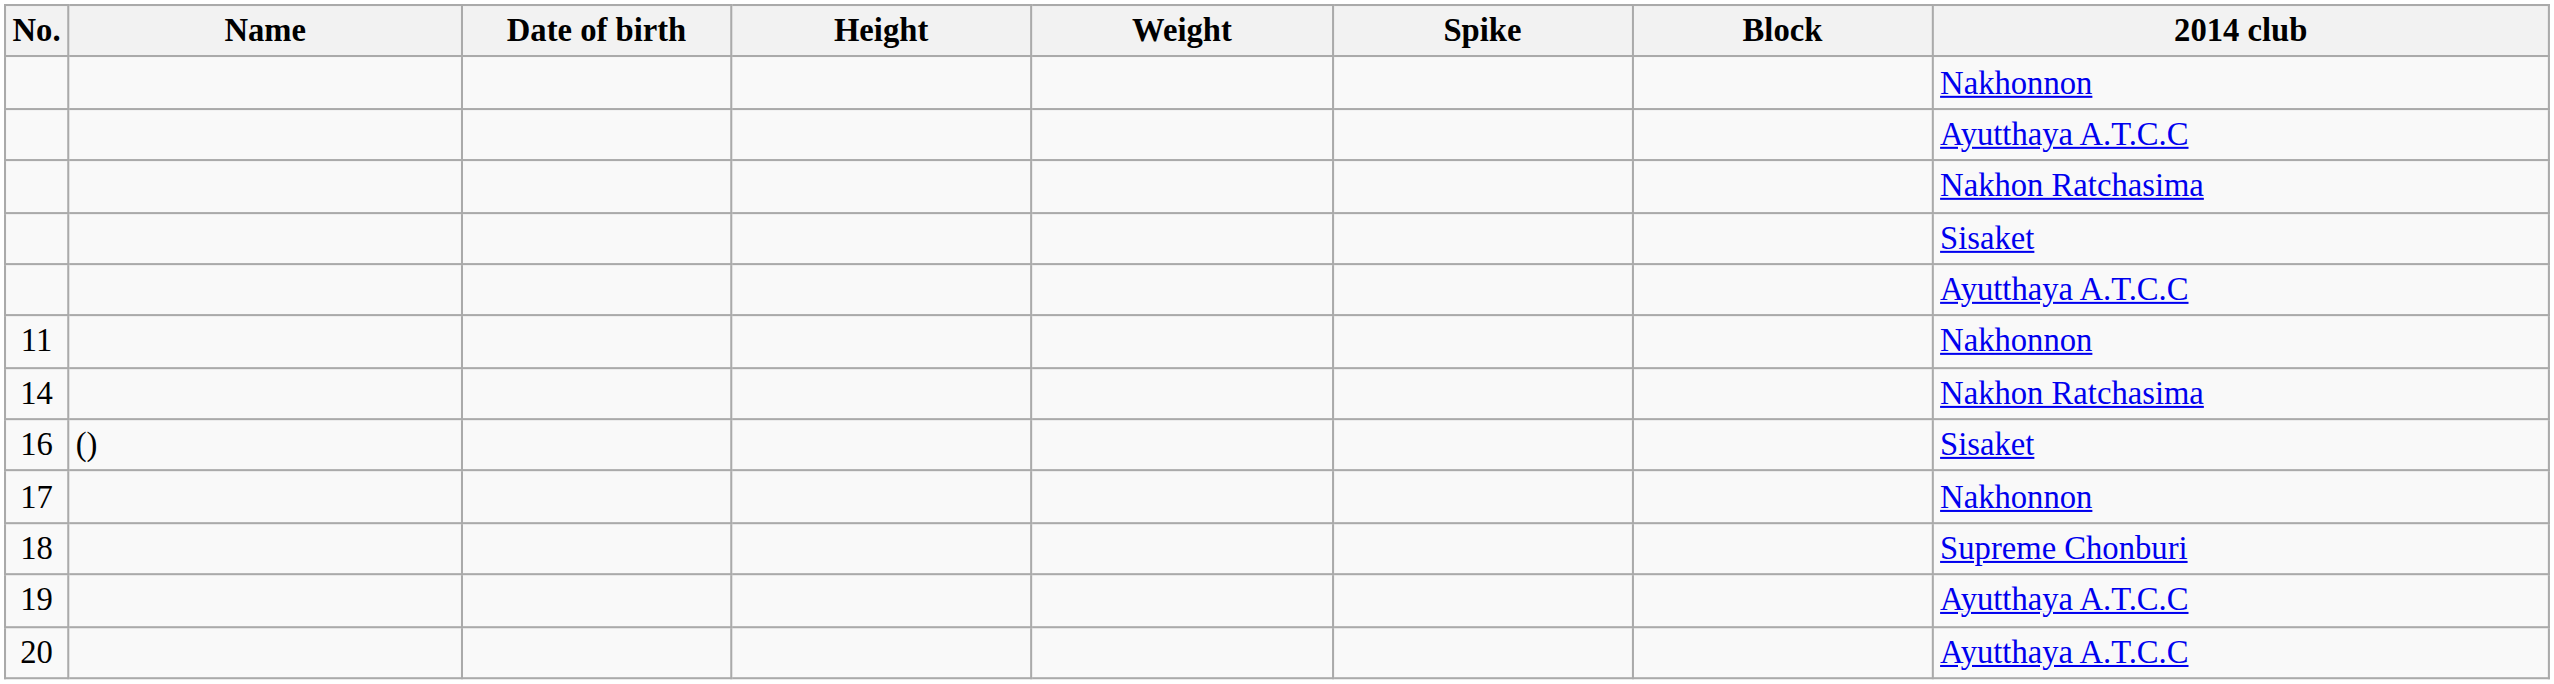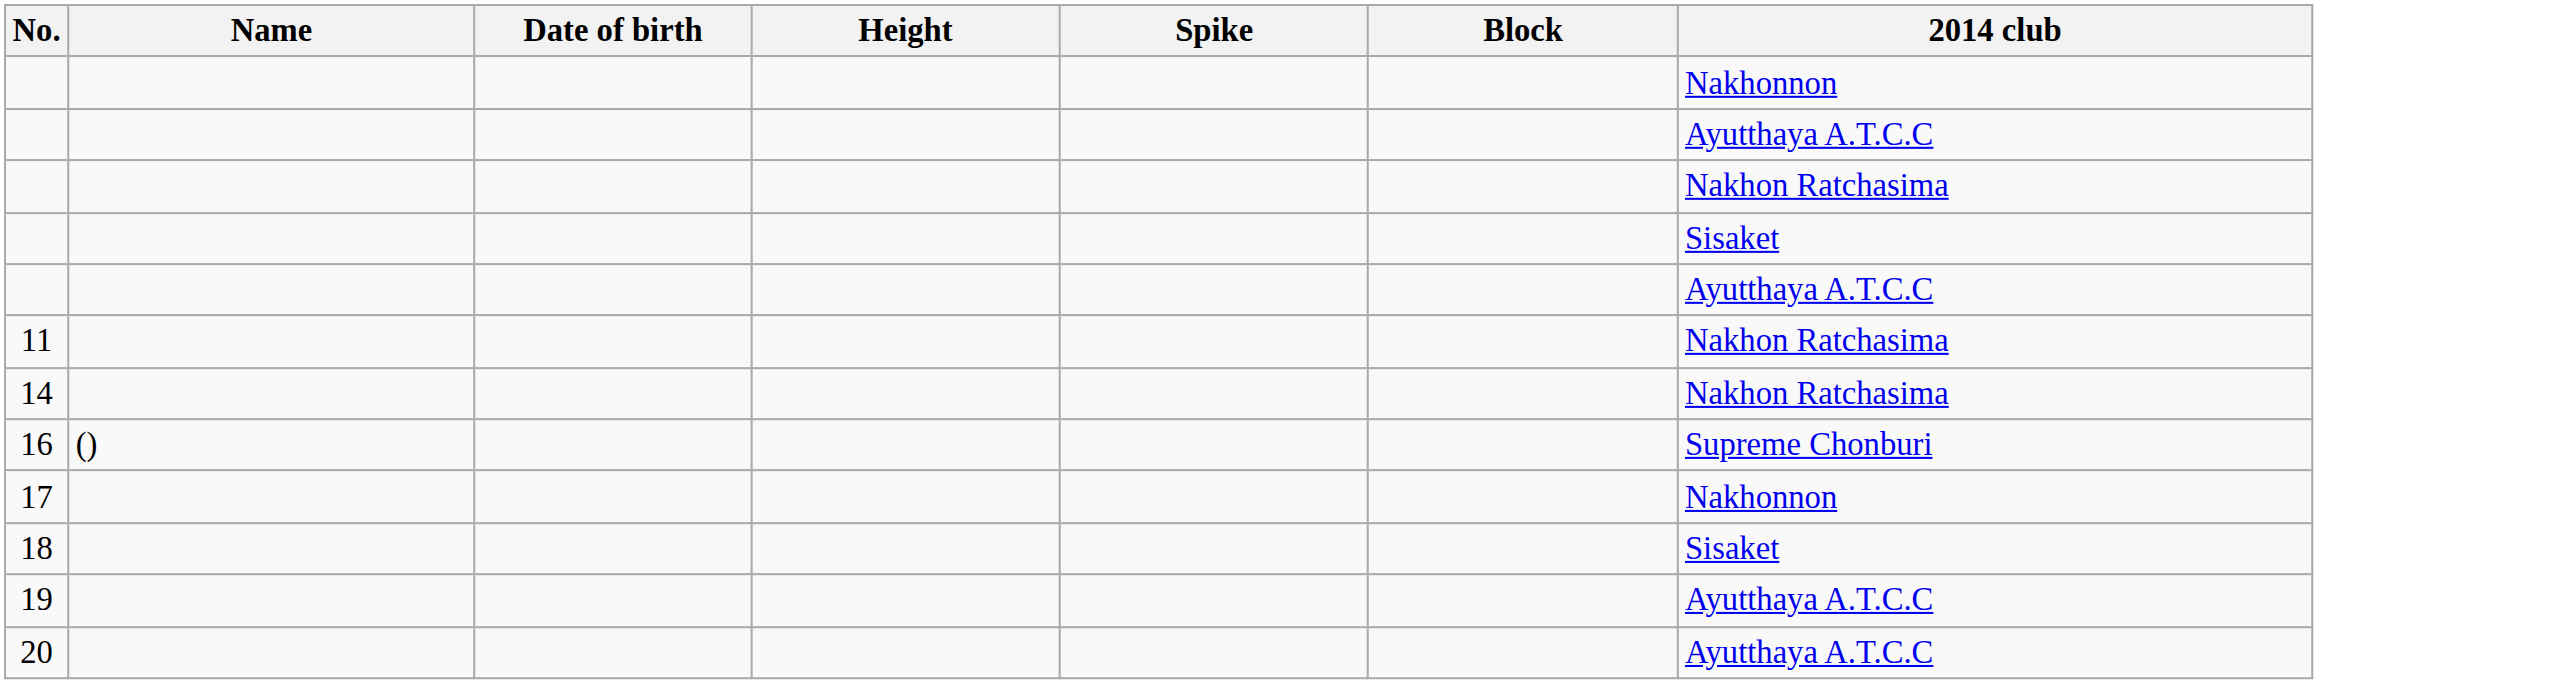- column: Weight
11 | 2014 club: Nakhonnon -> Nakhon Ratchasima
16 | 2014 club: Sisaket -> Supreme Chonburi
18 | 2014 club: Supreme Chonburi -> Sisaket
